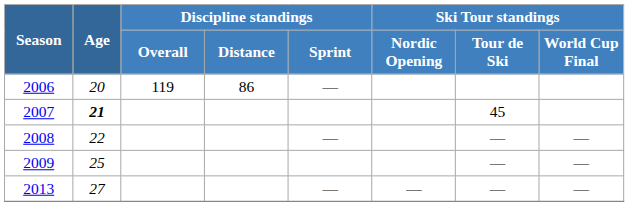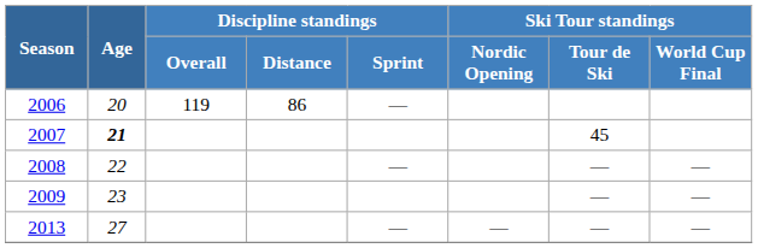2009 | Age: 25 -> 23
